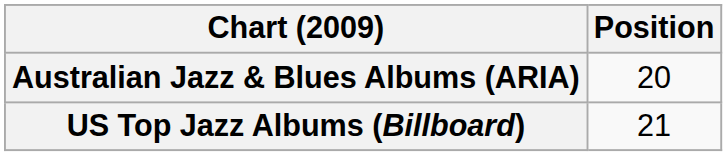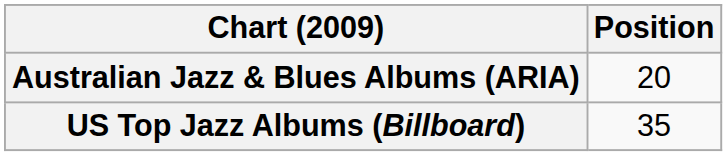US Top Jazz Albums (Billboard) | Position: 21 -> 35
